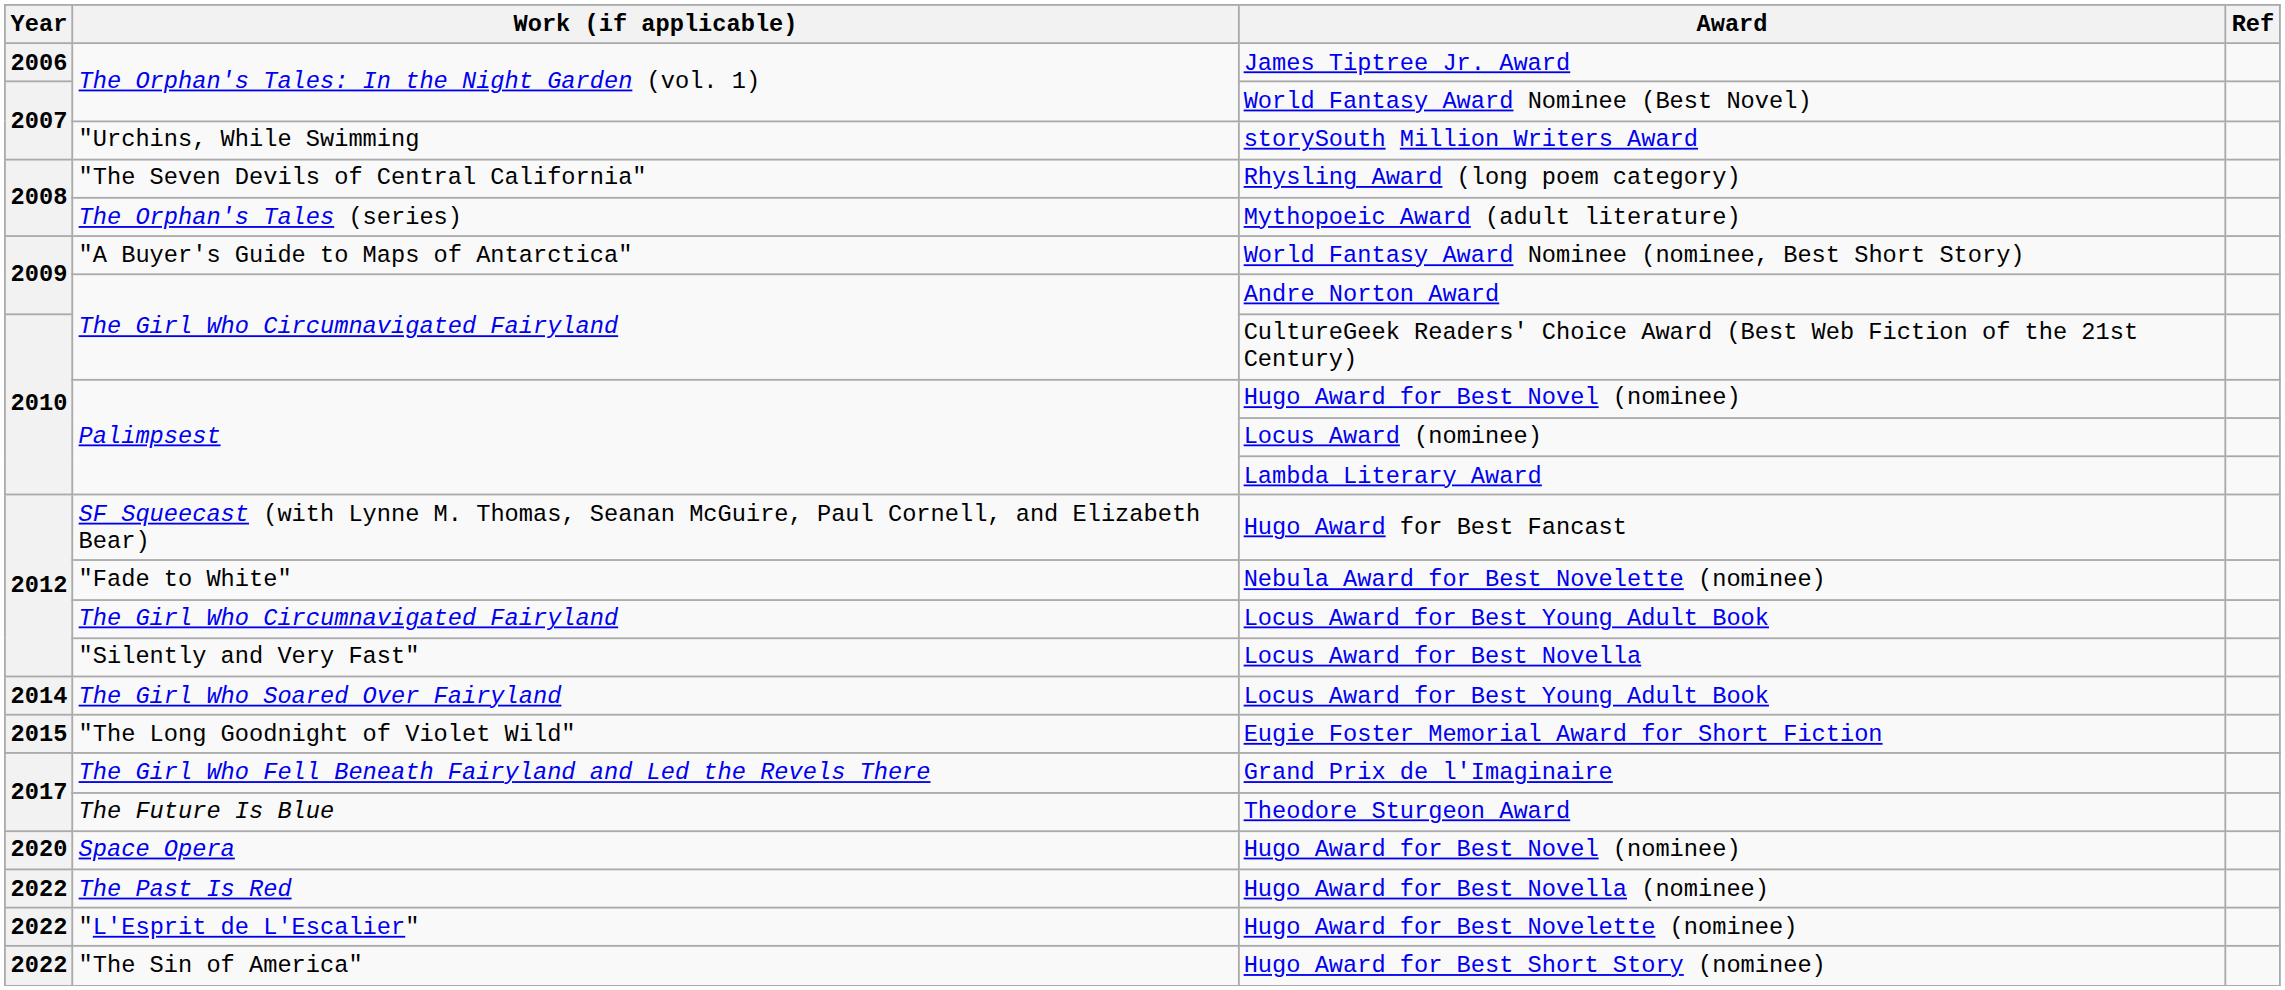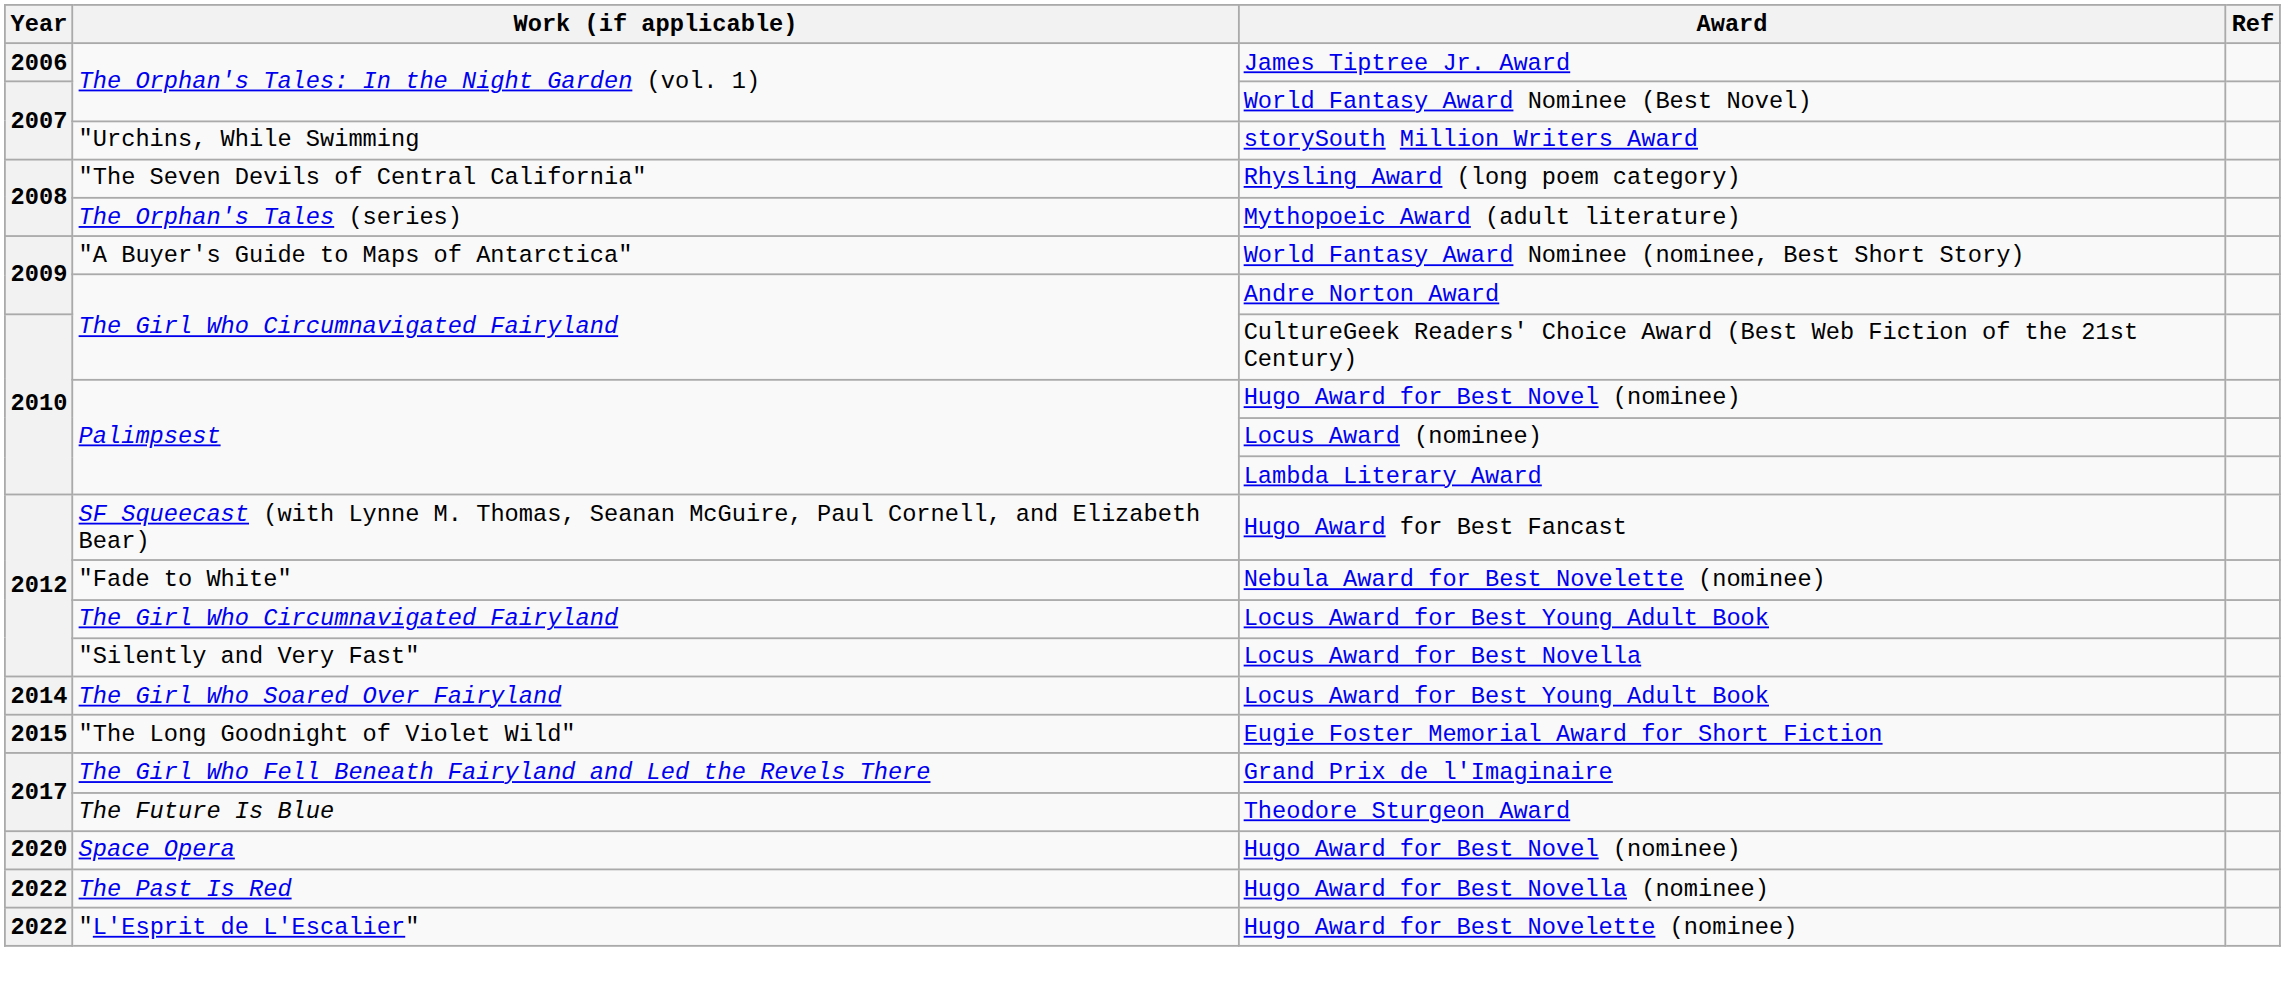- row: 2022 | "The Sin of America" | Hugo Award for Best Short Story (nominee)
